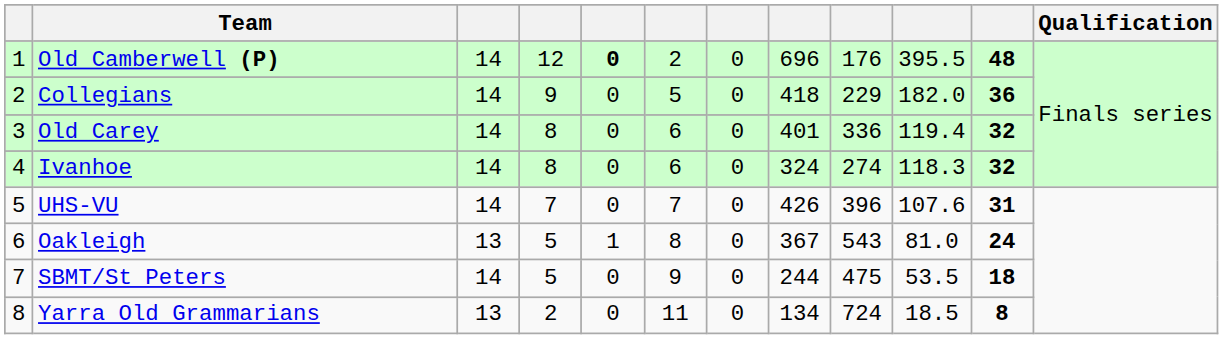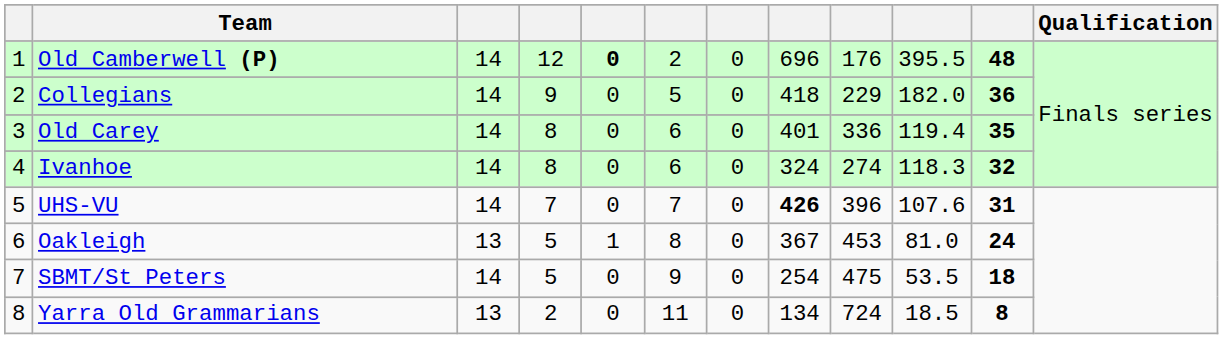Old Carey | column 11: 32 -> 35
UHS-VU | column 8: normal -> bold
Oakleigh | column 9: 543 -> 453
SBMT/St Peters | column 8: 244 -> 254
